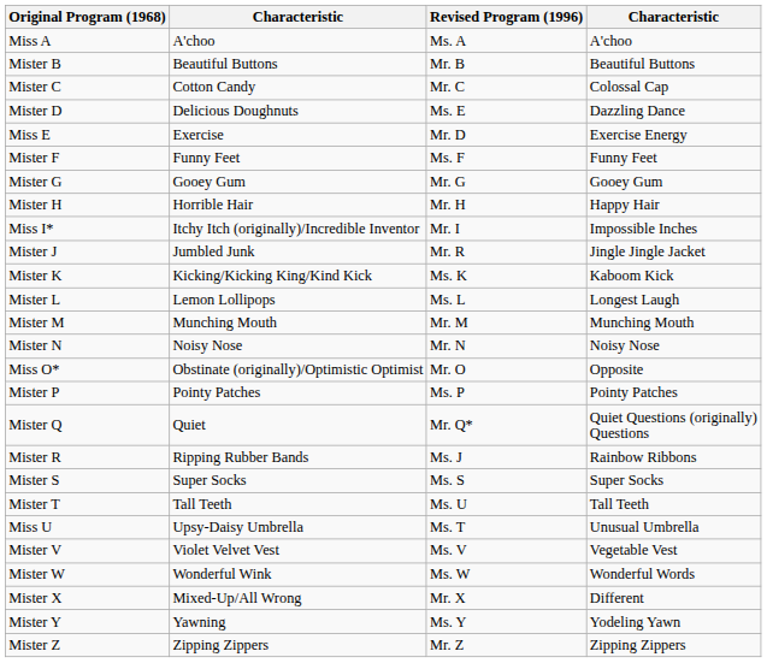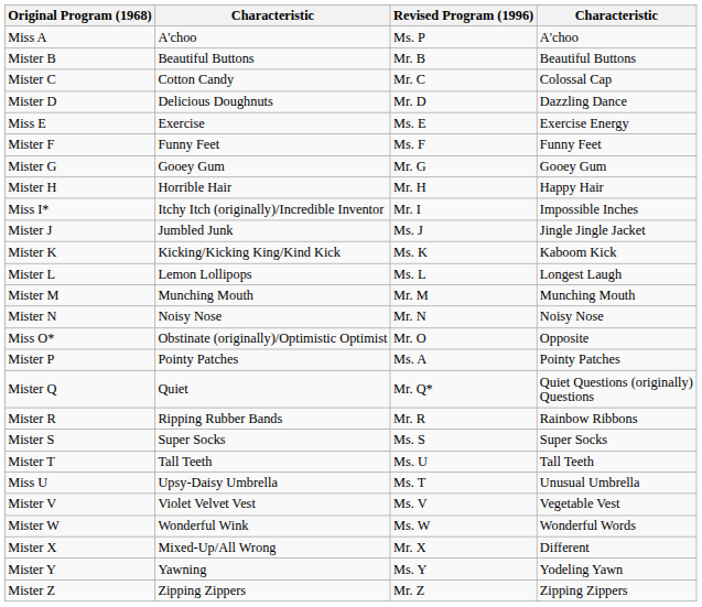Miss A | Revised Program (1996): Ms. A -> Ms. P
Mister D | Revised Program (1996): Ms. E -> Mr. D
Miss E | Revised Program (1996): Mr. D -> Ms. E
Mister J | Revised Program (1996): Mr. R -> Ms. J
Mister P | Revised Program (1996): Ms. P -> Ms. A
Mister R | Revised Program (1996): Ms. J -> Mr. R
